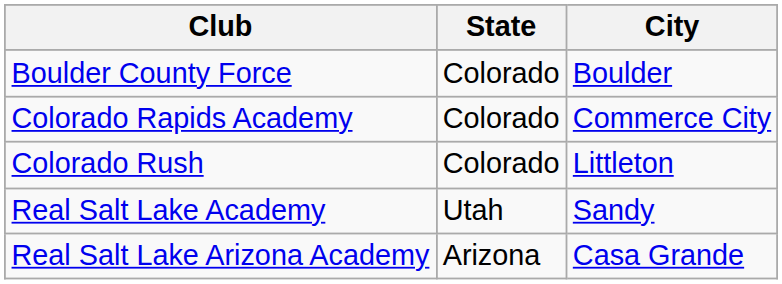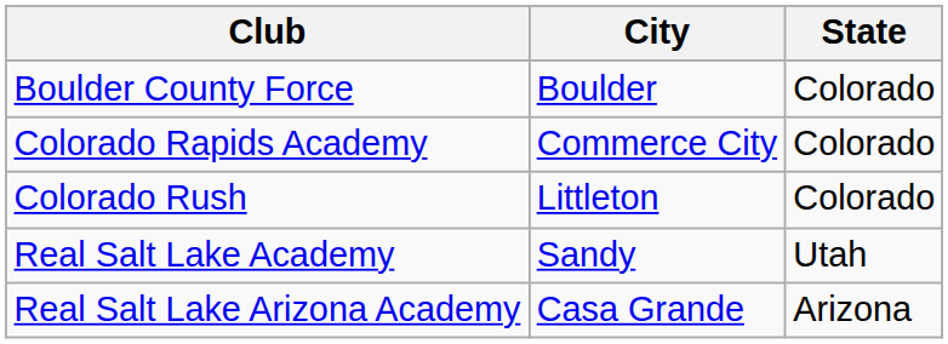columns swapped: City <-> State
